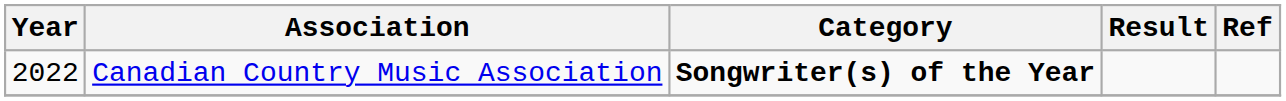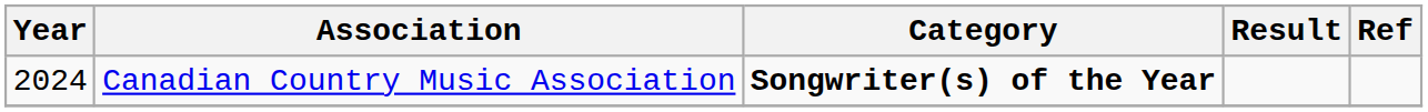Canadian Country Music Association | Year: 2022 -> 2024
